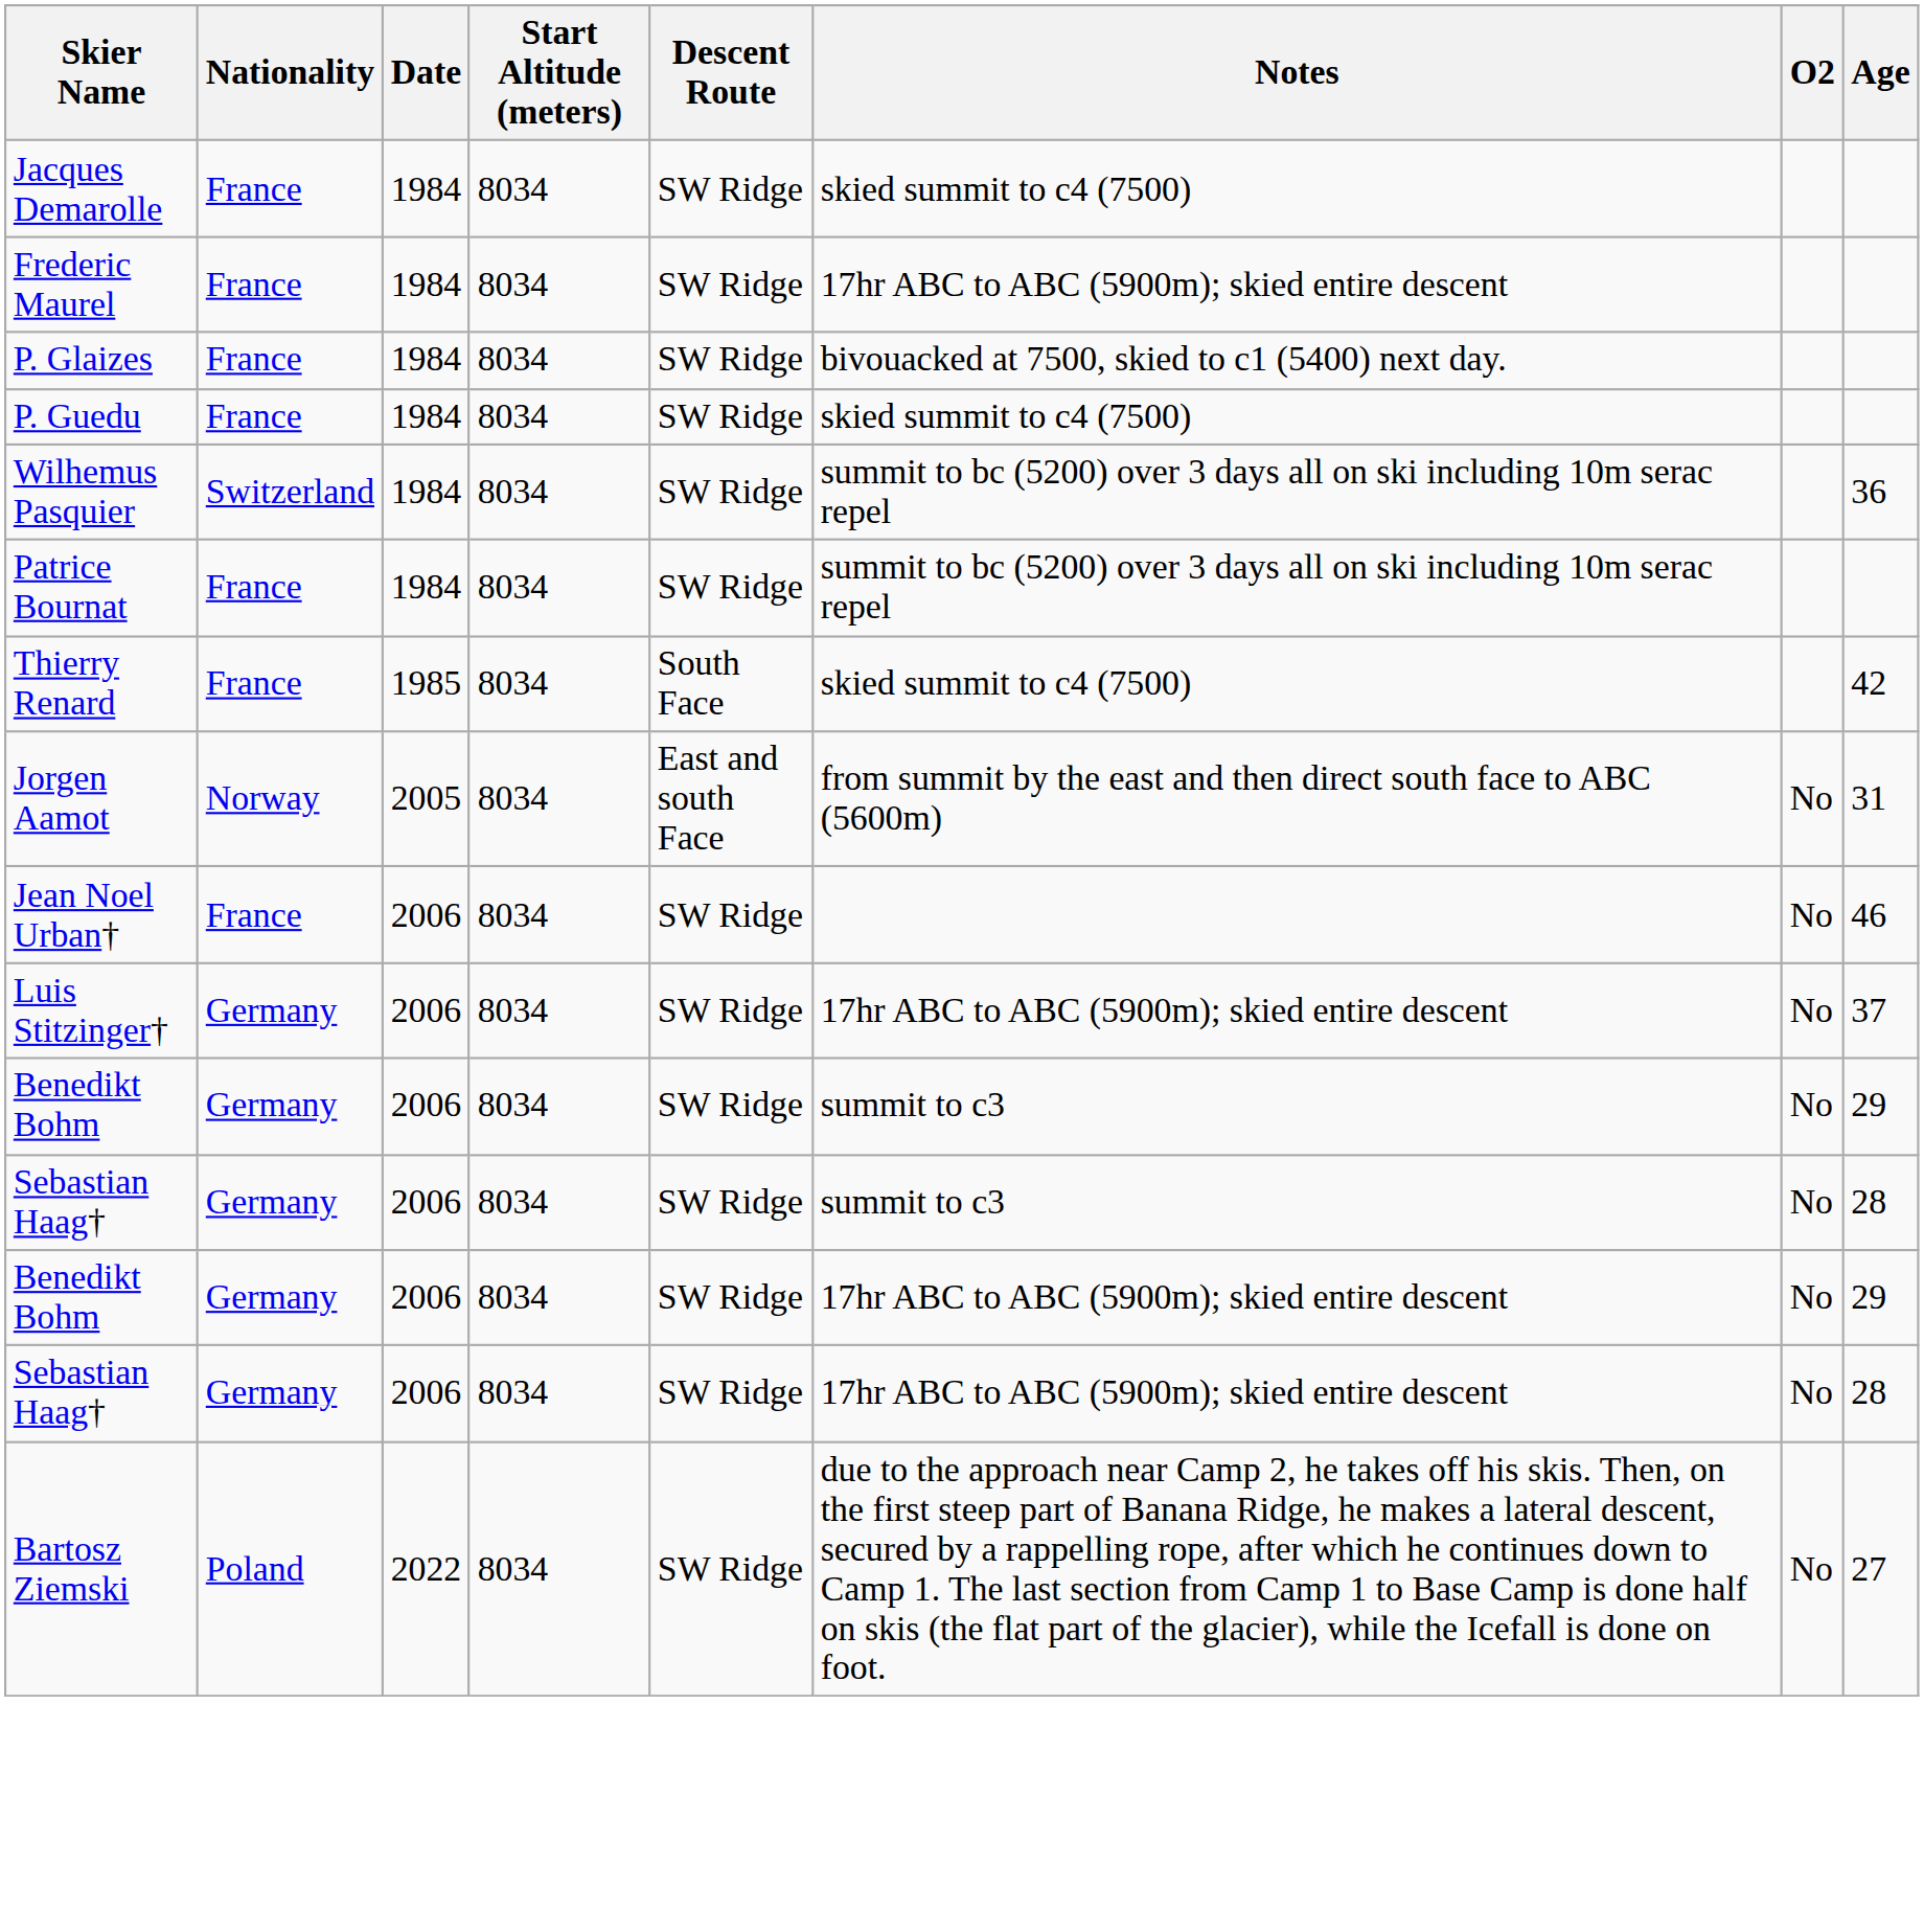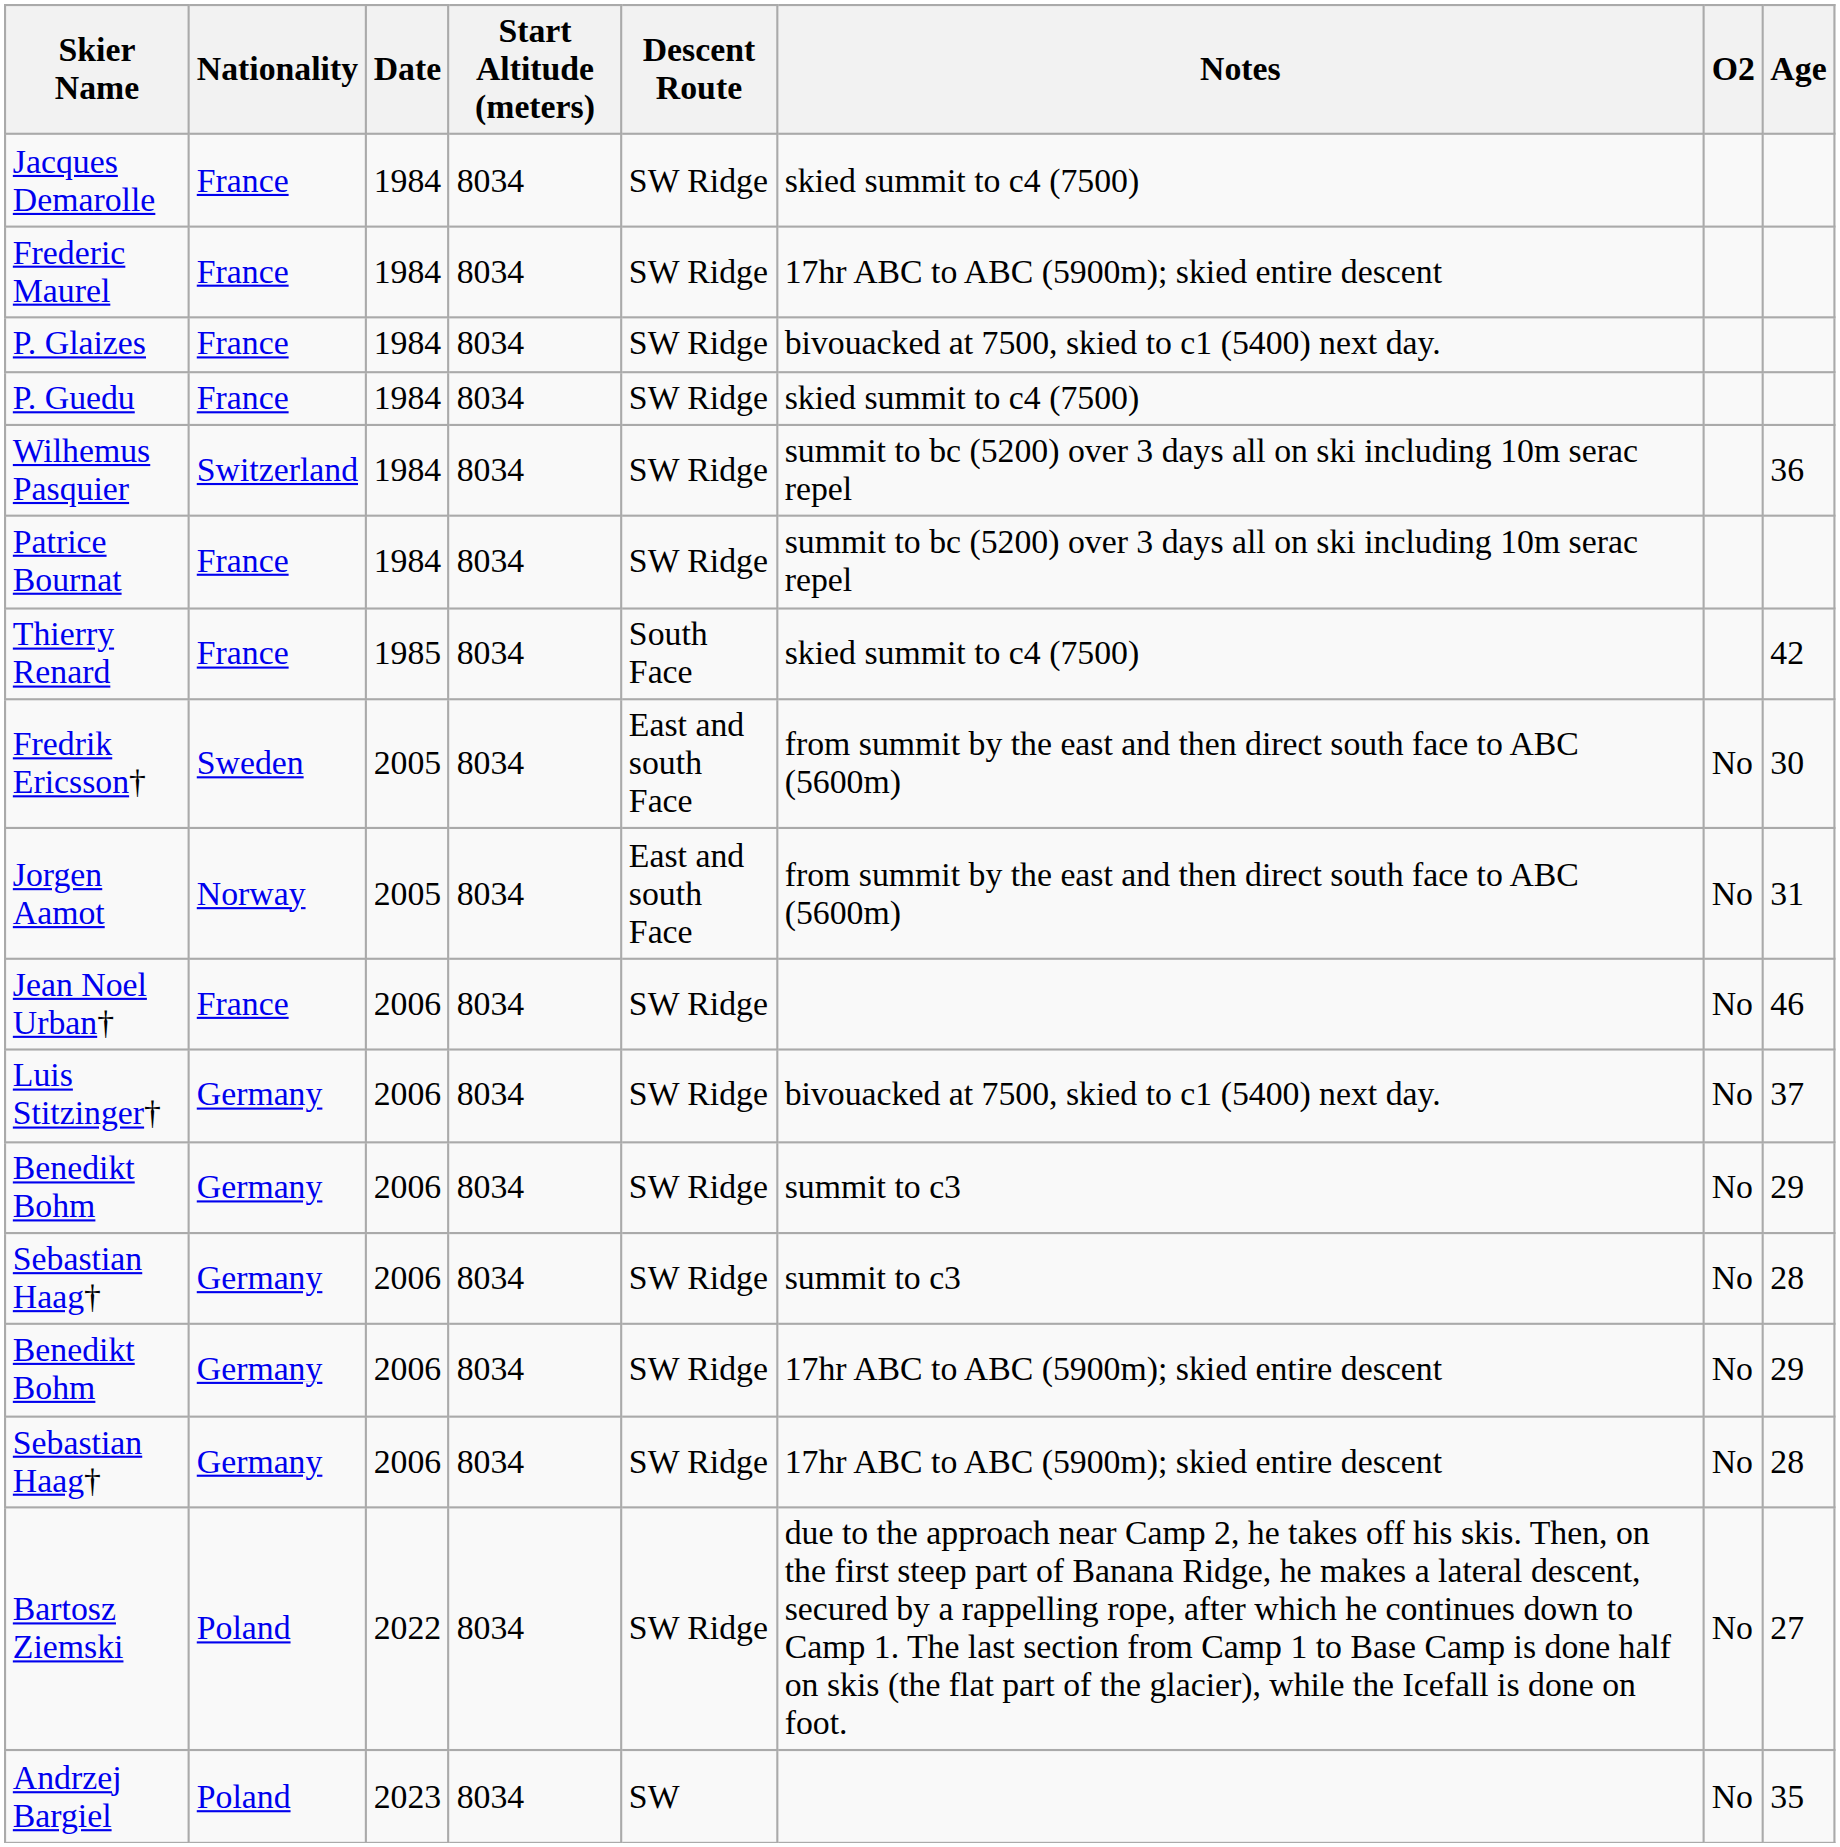+ row: Fredrik Ericsson† | Sweden | 2005 | 8034 | East and south Face | from summit by the east and then direct south face to ABC (5600m) | No | 30
Luis Stitzinger† | Notes: 17hr ABC to ABC (5900m); skied entire descent -> bivouacked at 7500, skied to c1 (5400) next day.
+ row: Andrzej Bargiel | Poland | 2023 | 8034 | SW | No | 35
